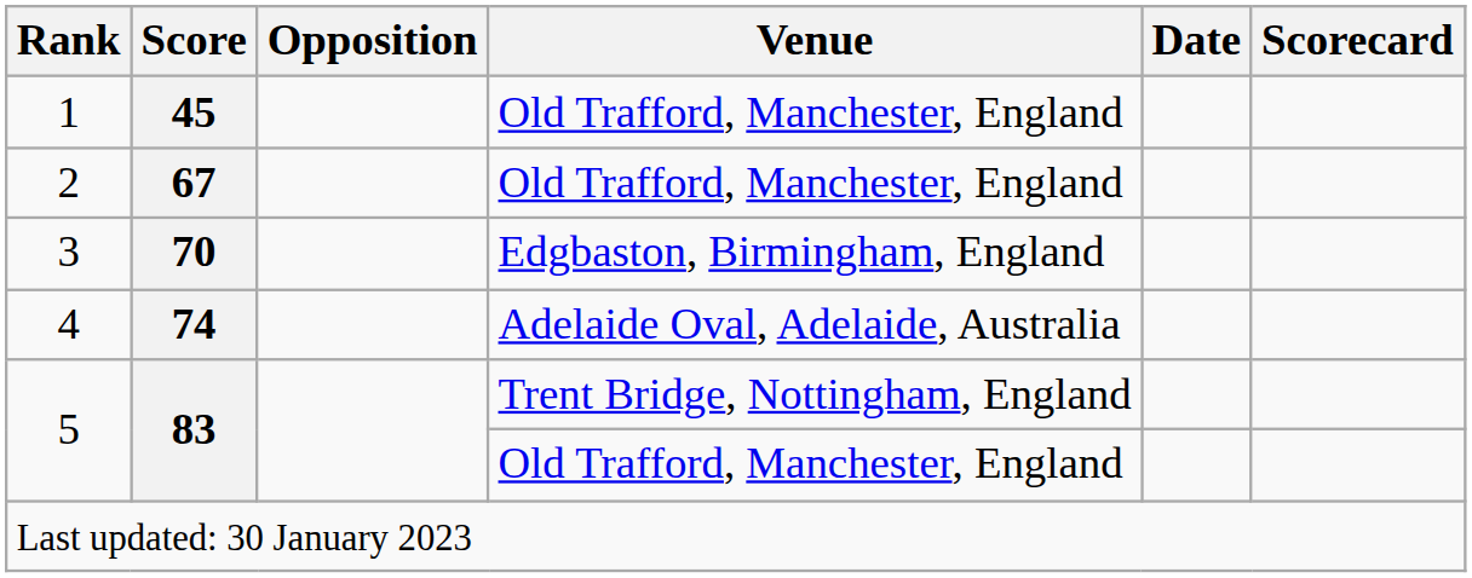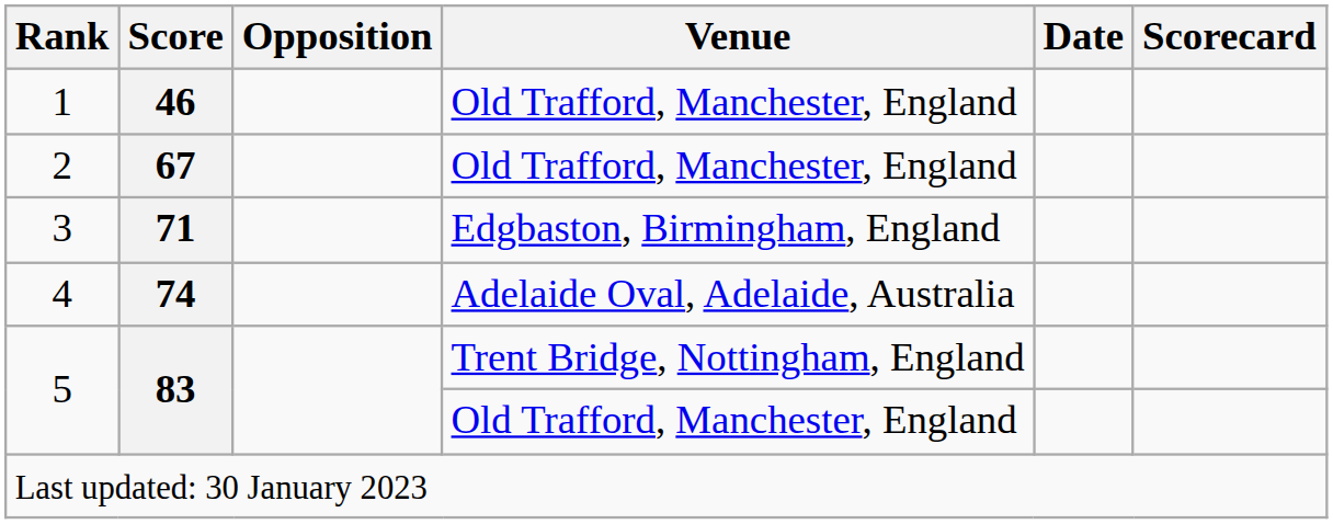1 | Score: 45 -> 46
3 | Score: 70 -> 71
